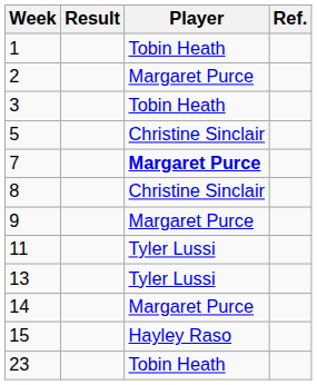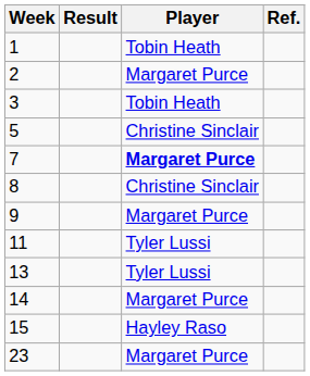23 | Player: Tobin Heath -> Margaret Purce
